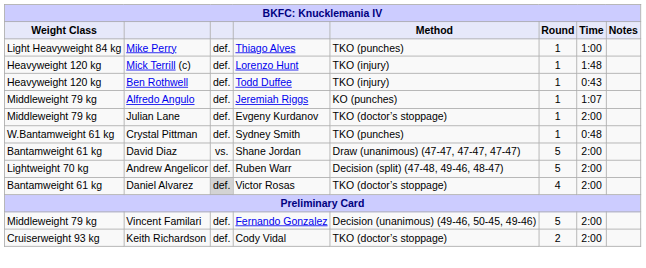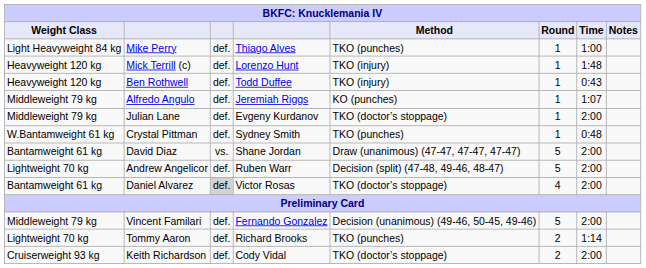+ row: Lightweight 70 kg | Tommy Aaron | def. | Richard Brooks | TKO (punches) | 2 | 1:14
